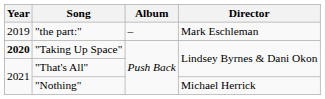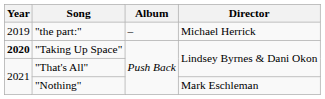"the part:" | Director: Mark Eschleman -> Michael Herrick
"Nothing" | Director: Michael Herrick -> Mark Eschleman
